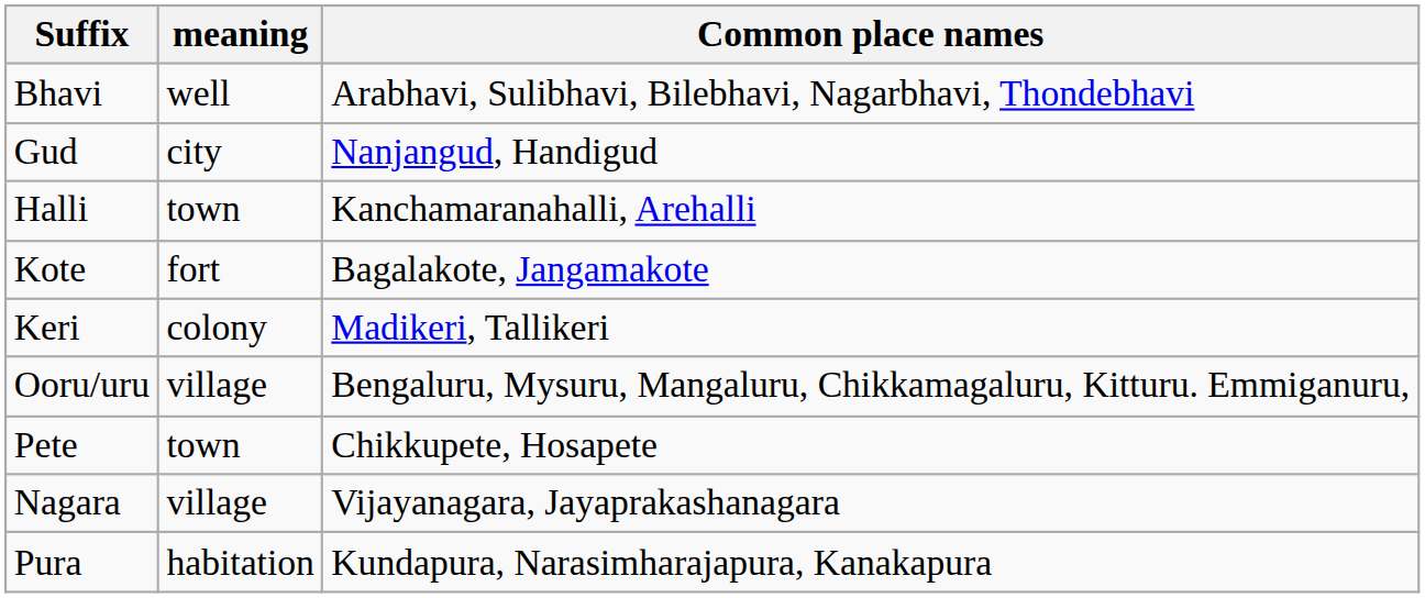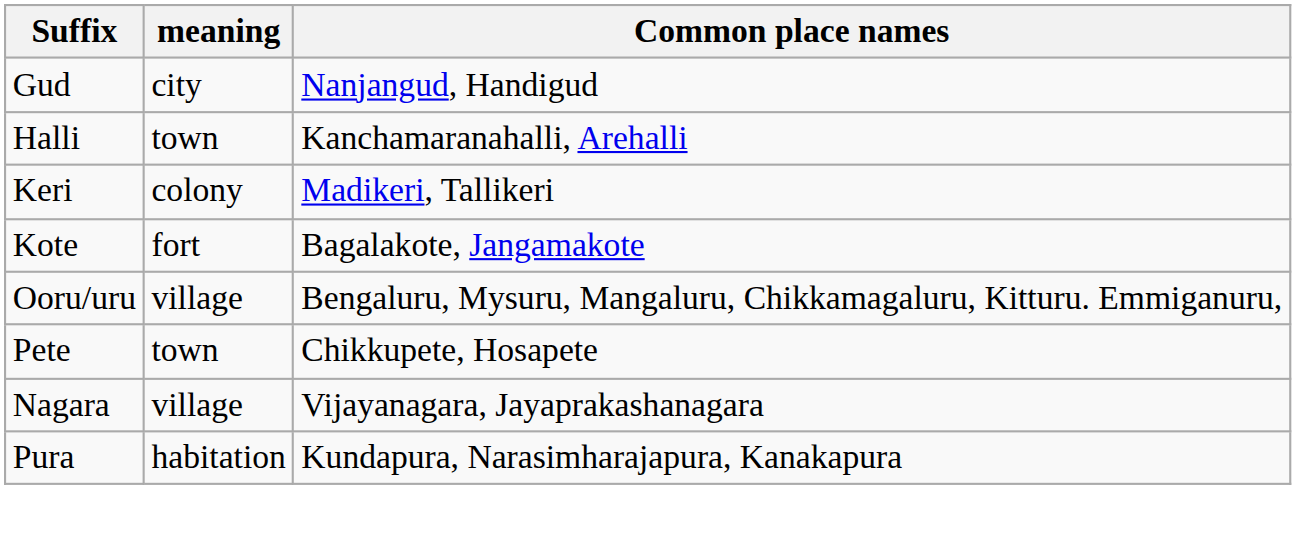- row: Bhavi | well | Arabhavi, Sulibhavi, Bilebhavi, Nagarbhavi, Thondebhavi
rows swapped: Keri <-> Kote
